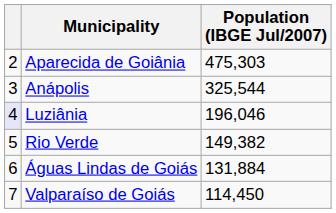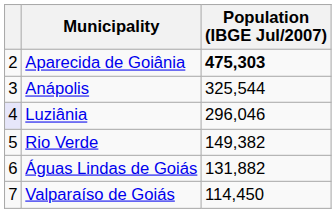Aparecida de Goiânia | Population (IBGE Jul/2007): normal -> bold
Luziânia | Population (IBGE Jul/2007): 196,046 -> 296,046
Águas Lindas de Goiás | Population (IBGE Jul/2007): 131,884 -> 131,882
